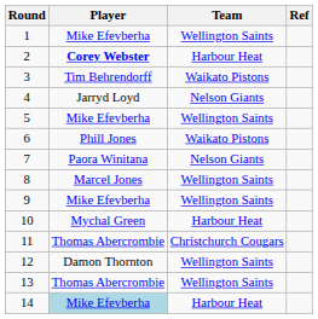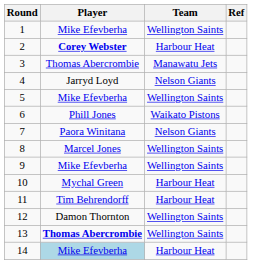3 | Player: Tim Behrendorff -> Thomas Abercrombie
3 | Team: Waikato Pistons -> Manawatu Jets
11 | Player: Thomas Abercrombie -> Tim Behrendorff
11 | Team: Christchurch Cougars -> Harbour Heat
13 | Player: normal -> bold
